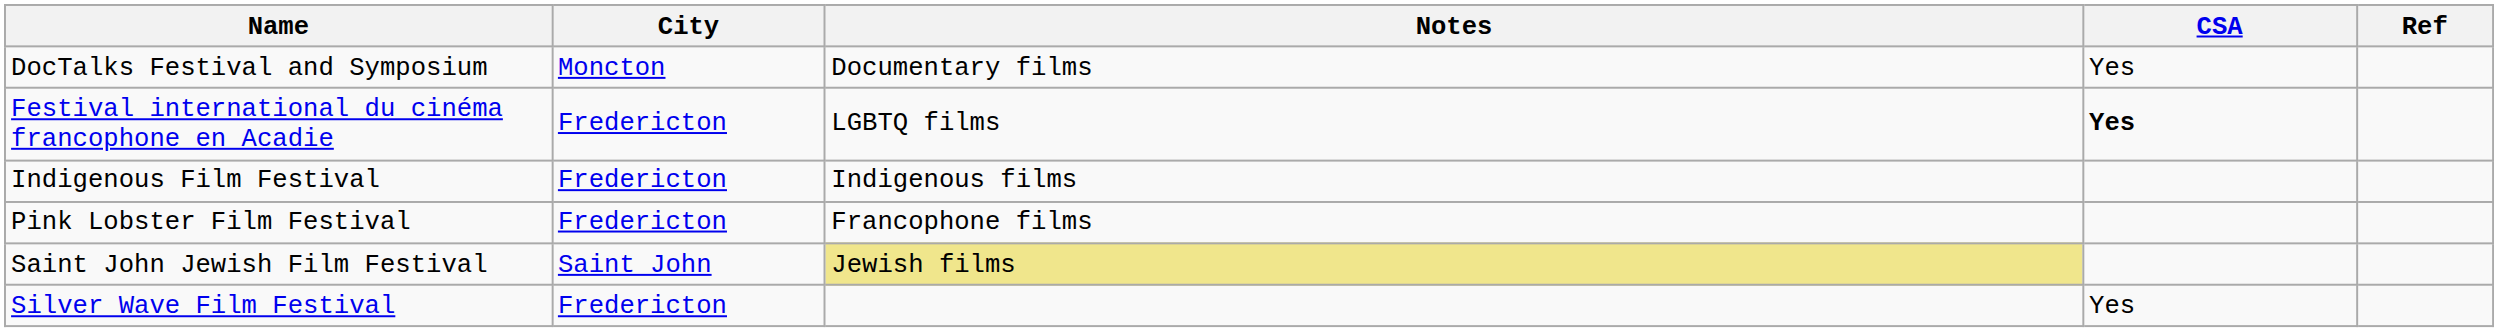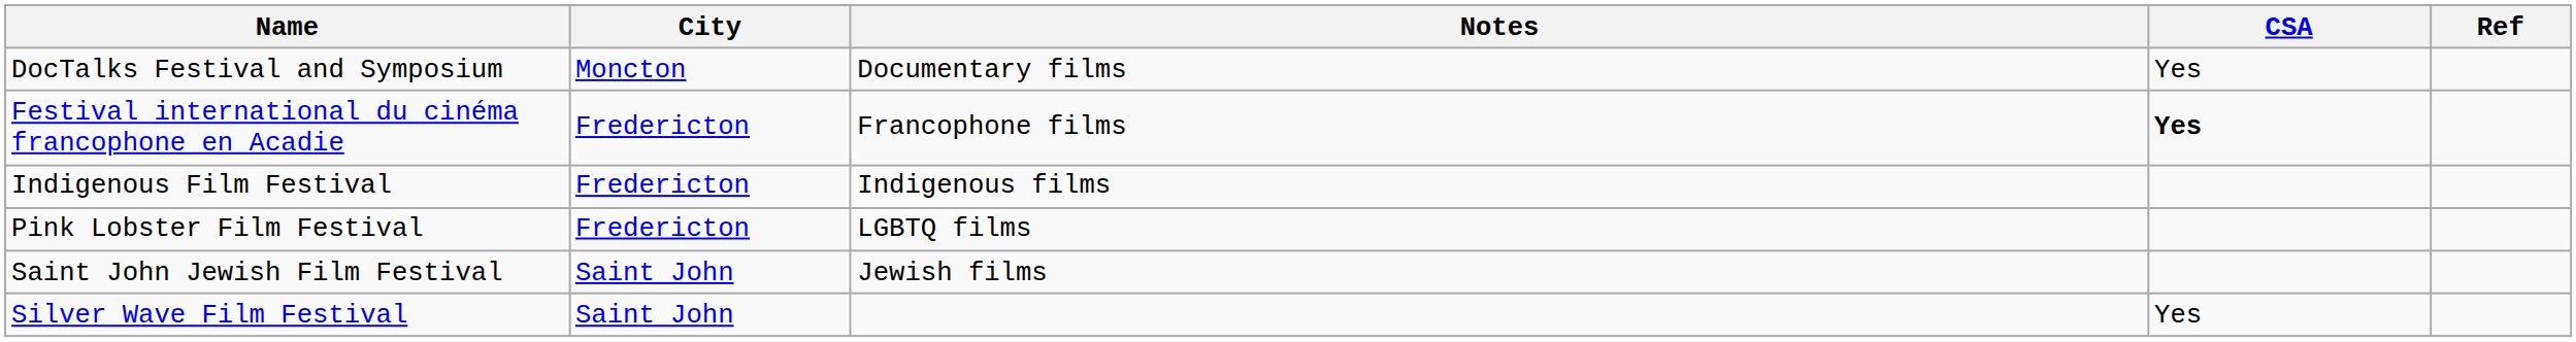Festival international du cinéma francophone en Acadie | Notes: LGBTQ films -> Francophone films
Pink Lobster Film Festival | Notes: Francophone films -> LGBTQ films
Saint John Jewish Film Festival | Notes: khaki background -> no background
Silver Wave Film Festival | City: Fredericton -> Saint John
